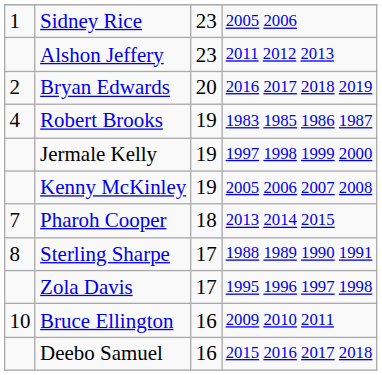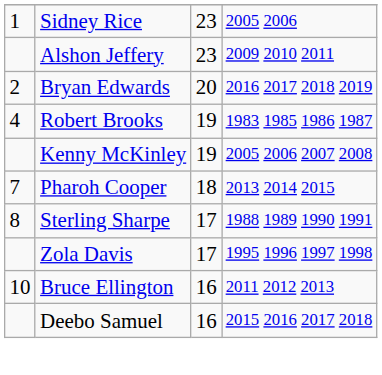Alshon Jeffery | column 4: 2011 2012 2013 -> 2009 2010 2011
- row: Jermale Kelly | 19 | 1997 1998 1999 2000
Bruce Ellington | column 4: 2009 2010 2011 -> 2011 2012 2013
